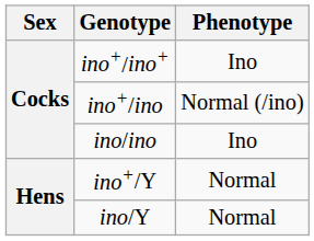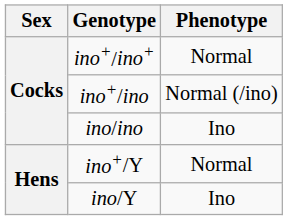ino+/ino+ | Phenotype: Ino -> Normal
ino/Y | Phenotype: Normal -> Ino
